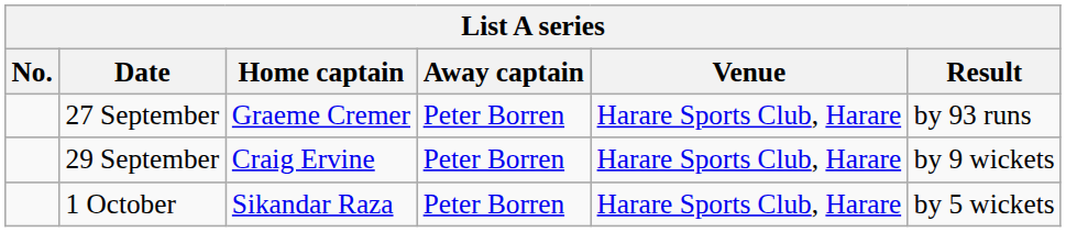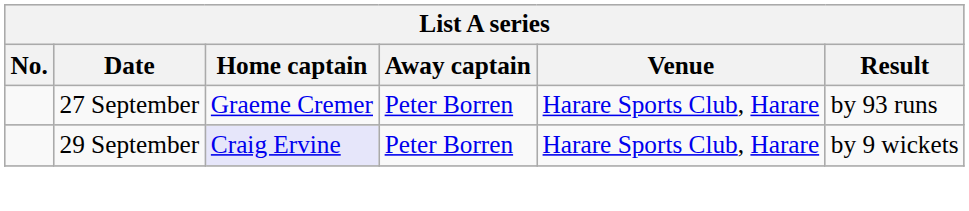29 September | Home captain: no background -> lavender background
- row: 1 October | Sikandar Raza | Peter Borren | Harare Sports Club, Harare | by 5 wickets
